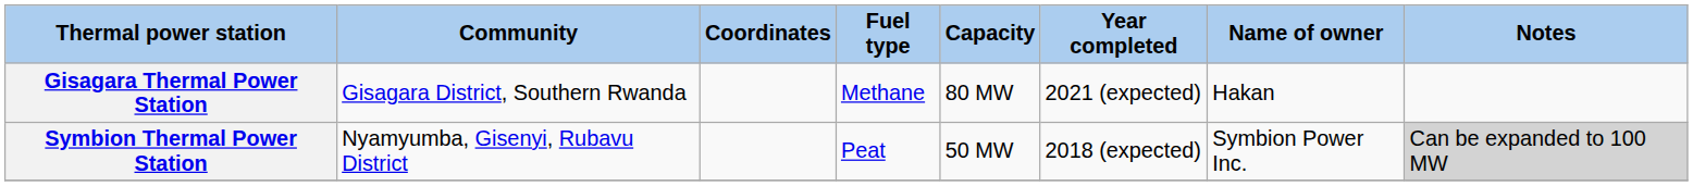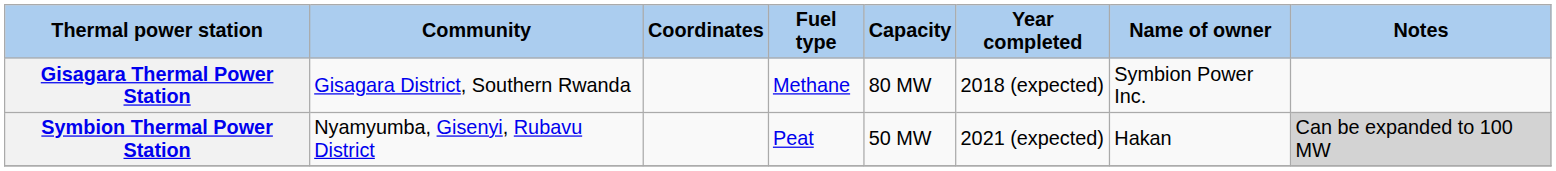Gisagara Thermal Power Station | Year completed: 2021 (expected) -> 2018 (expected)
Gisagara Thermal Power Station | Name of owner: Hakan -> Symbion Power Inc.
Symbion Thermal Power Station | Year completed: 2018 (expected) -> 2021 (expected)
Symbion Thermal Power Station | Name of owner: Symbion Power Inc. -> Hakan
